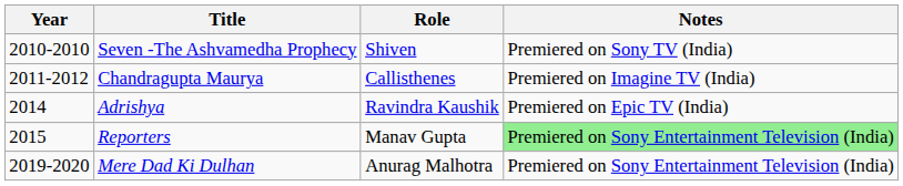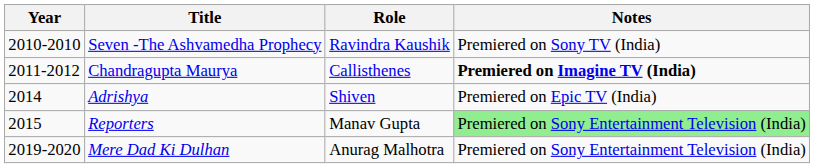Seven -The Ashvamedha Prophecy | Role: Shiven -> Ravindra Kaushik
Chandragupta Maurya | Notes: normal -> bold
Adrishya | Role: Ravindra Kaushik -> Shiven
